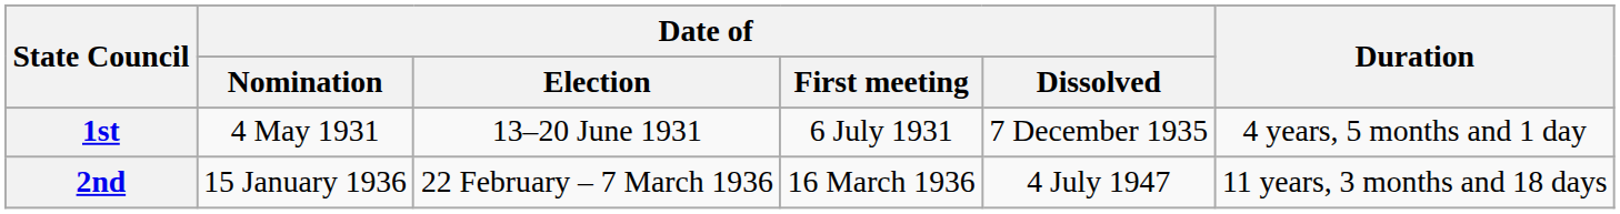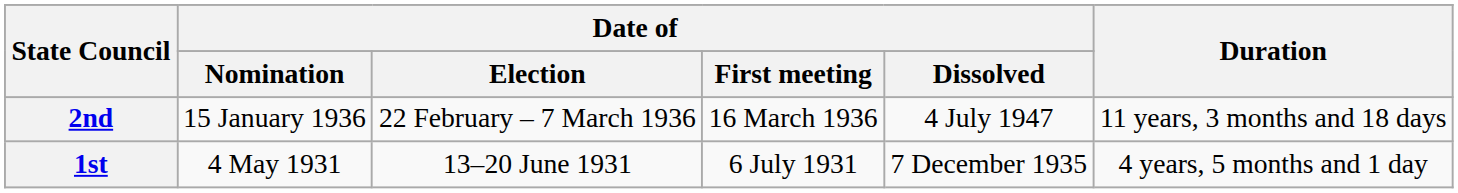rows swapped: 1st <-> 2nd
